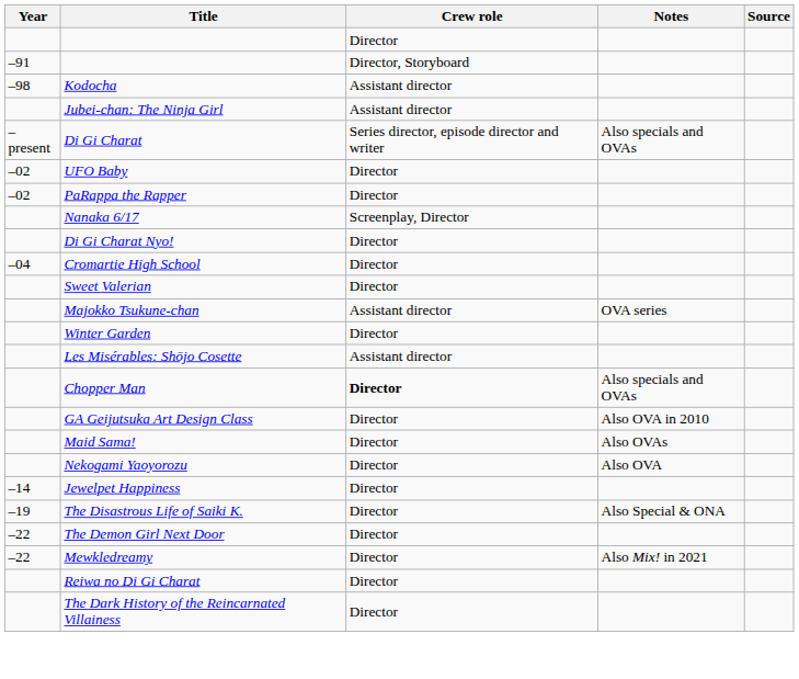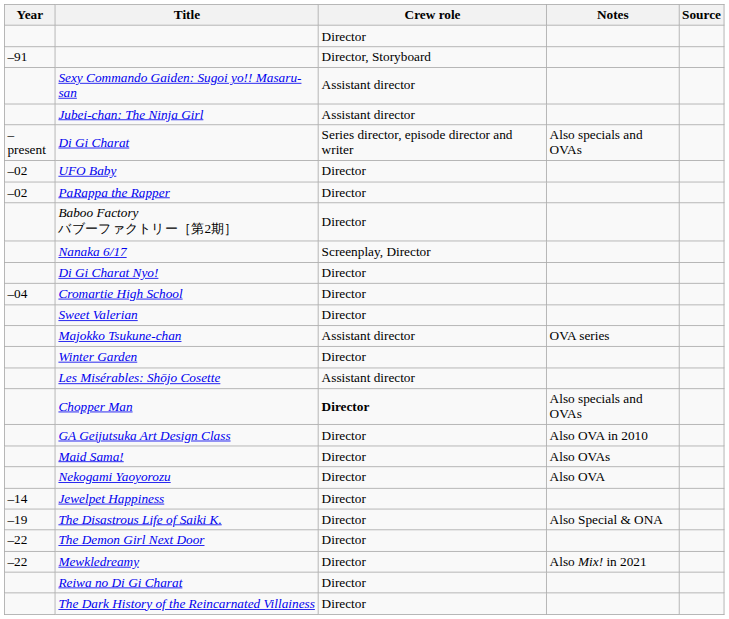- row: –98 | Kodocha | Assistant director
+ row: Sexy Commando Gaiden: Sugoi yo!! Masaru-san | Assistant director
+ row: Baboo Factory バブーファクトリー［第2期］ | Director
